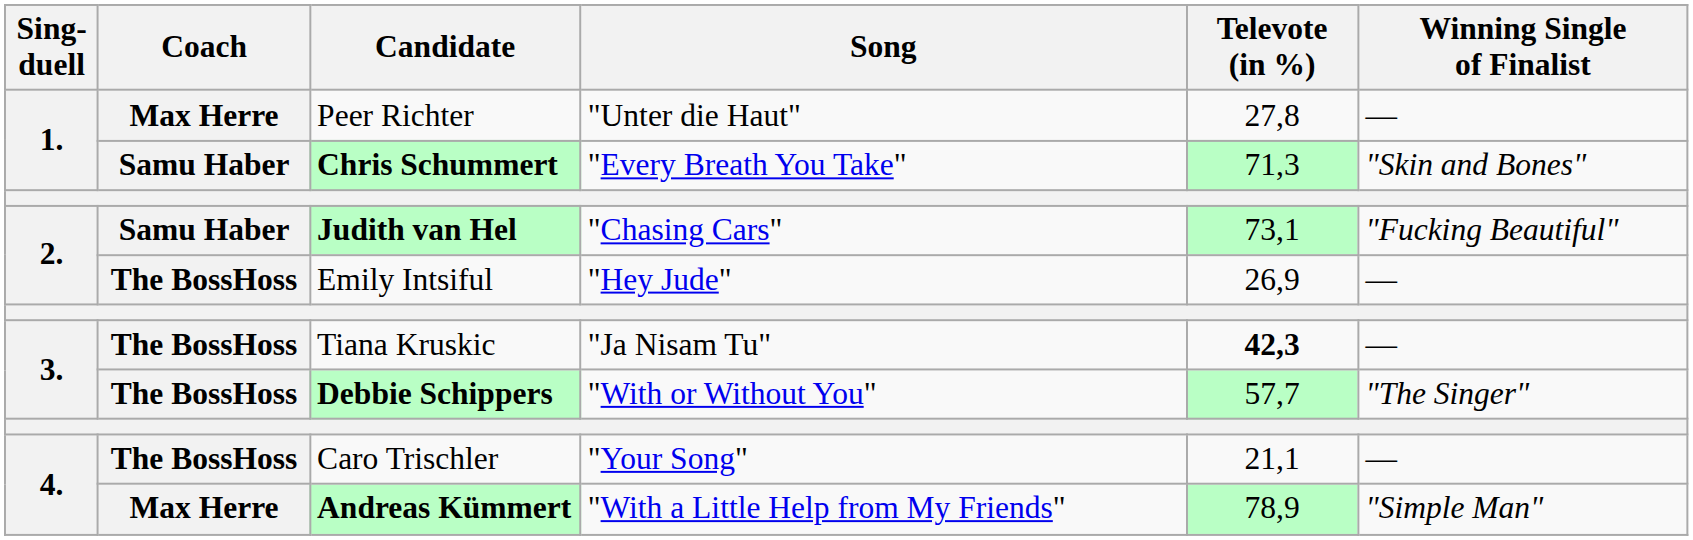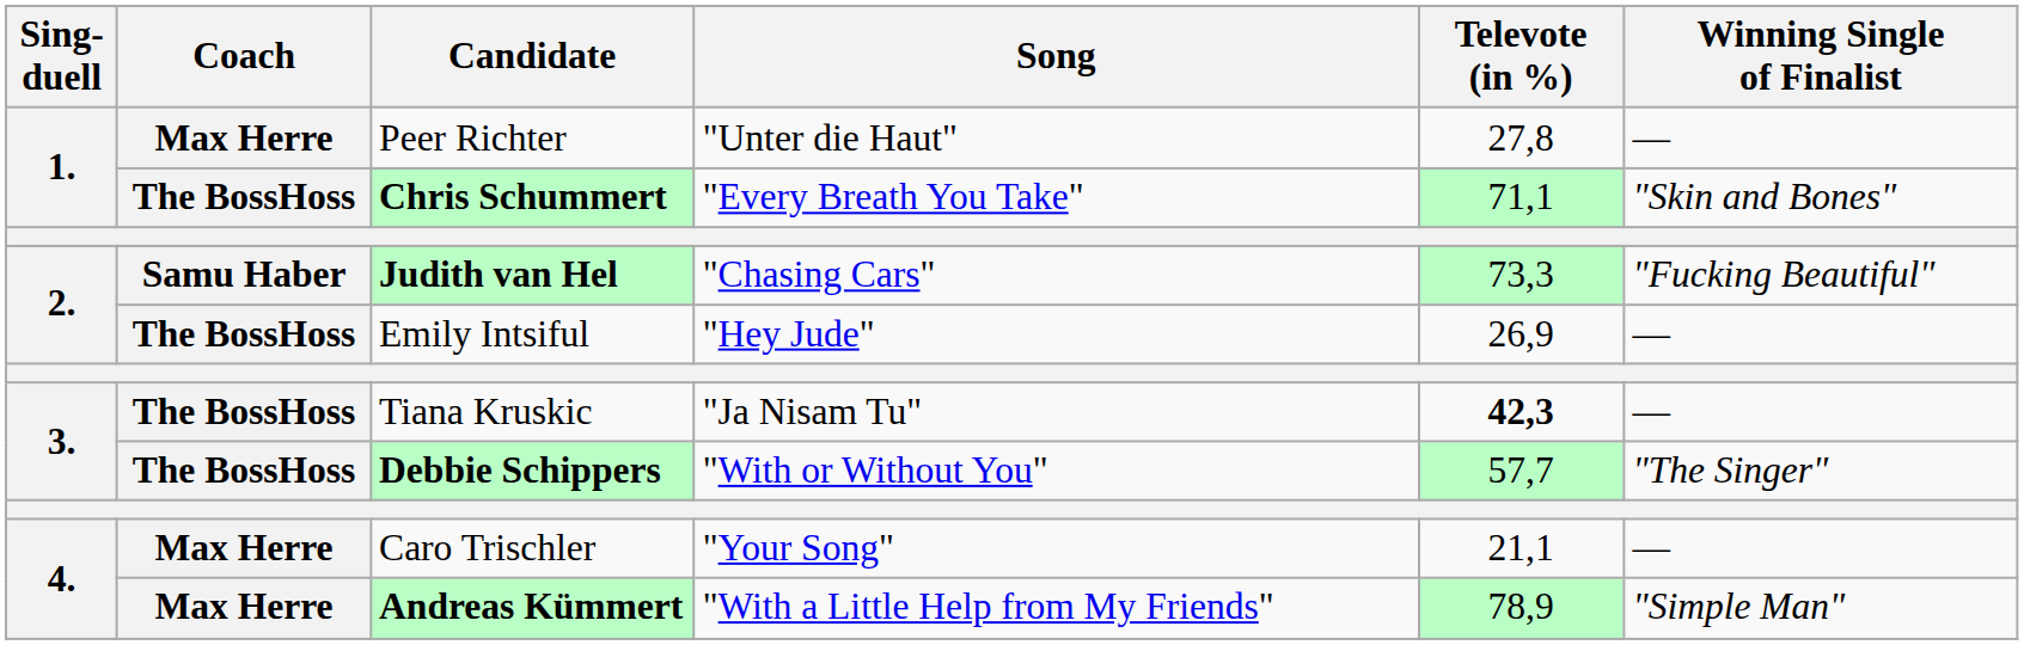Chris Schummert | Coach: Samu Haber -> The BossHoss
Chris Schummert | Televote (in %): 71,3 -> 71,1
Judith van Hel | Televote (in %): 73,1 -> 73,3
Caro Trischler | Coach: The BossHoss -> Max Herre
